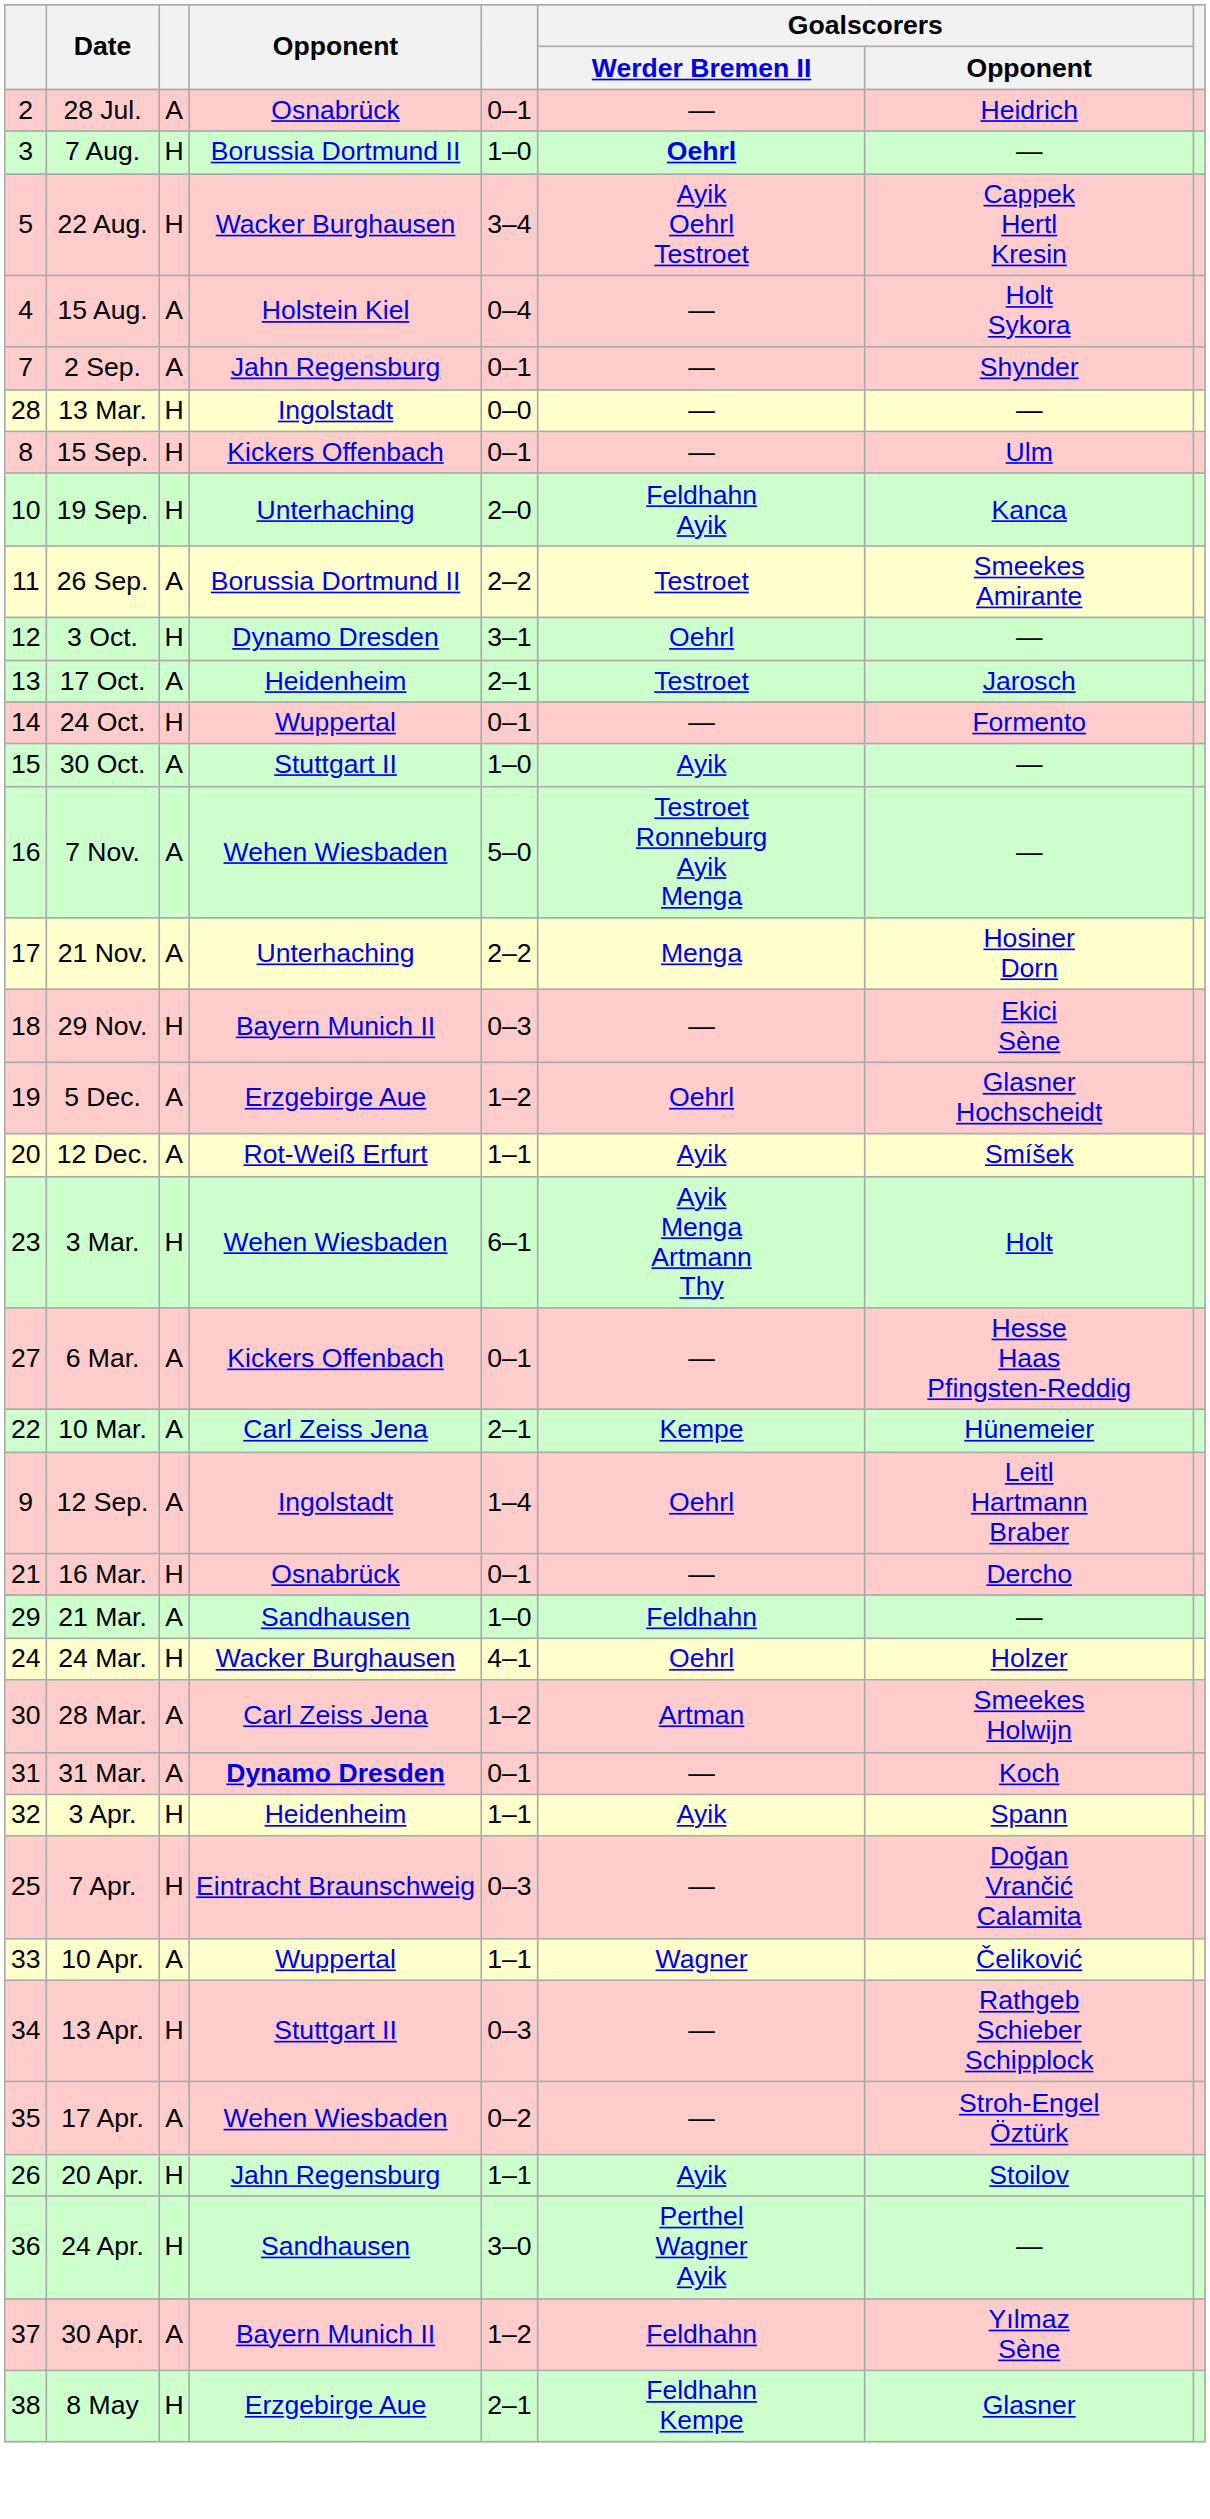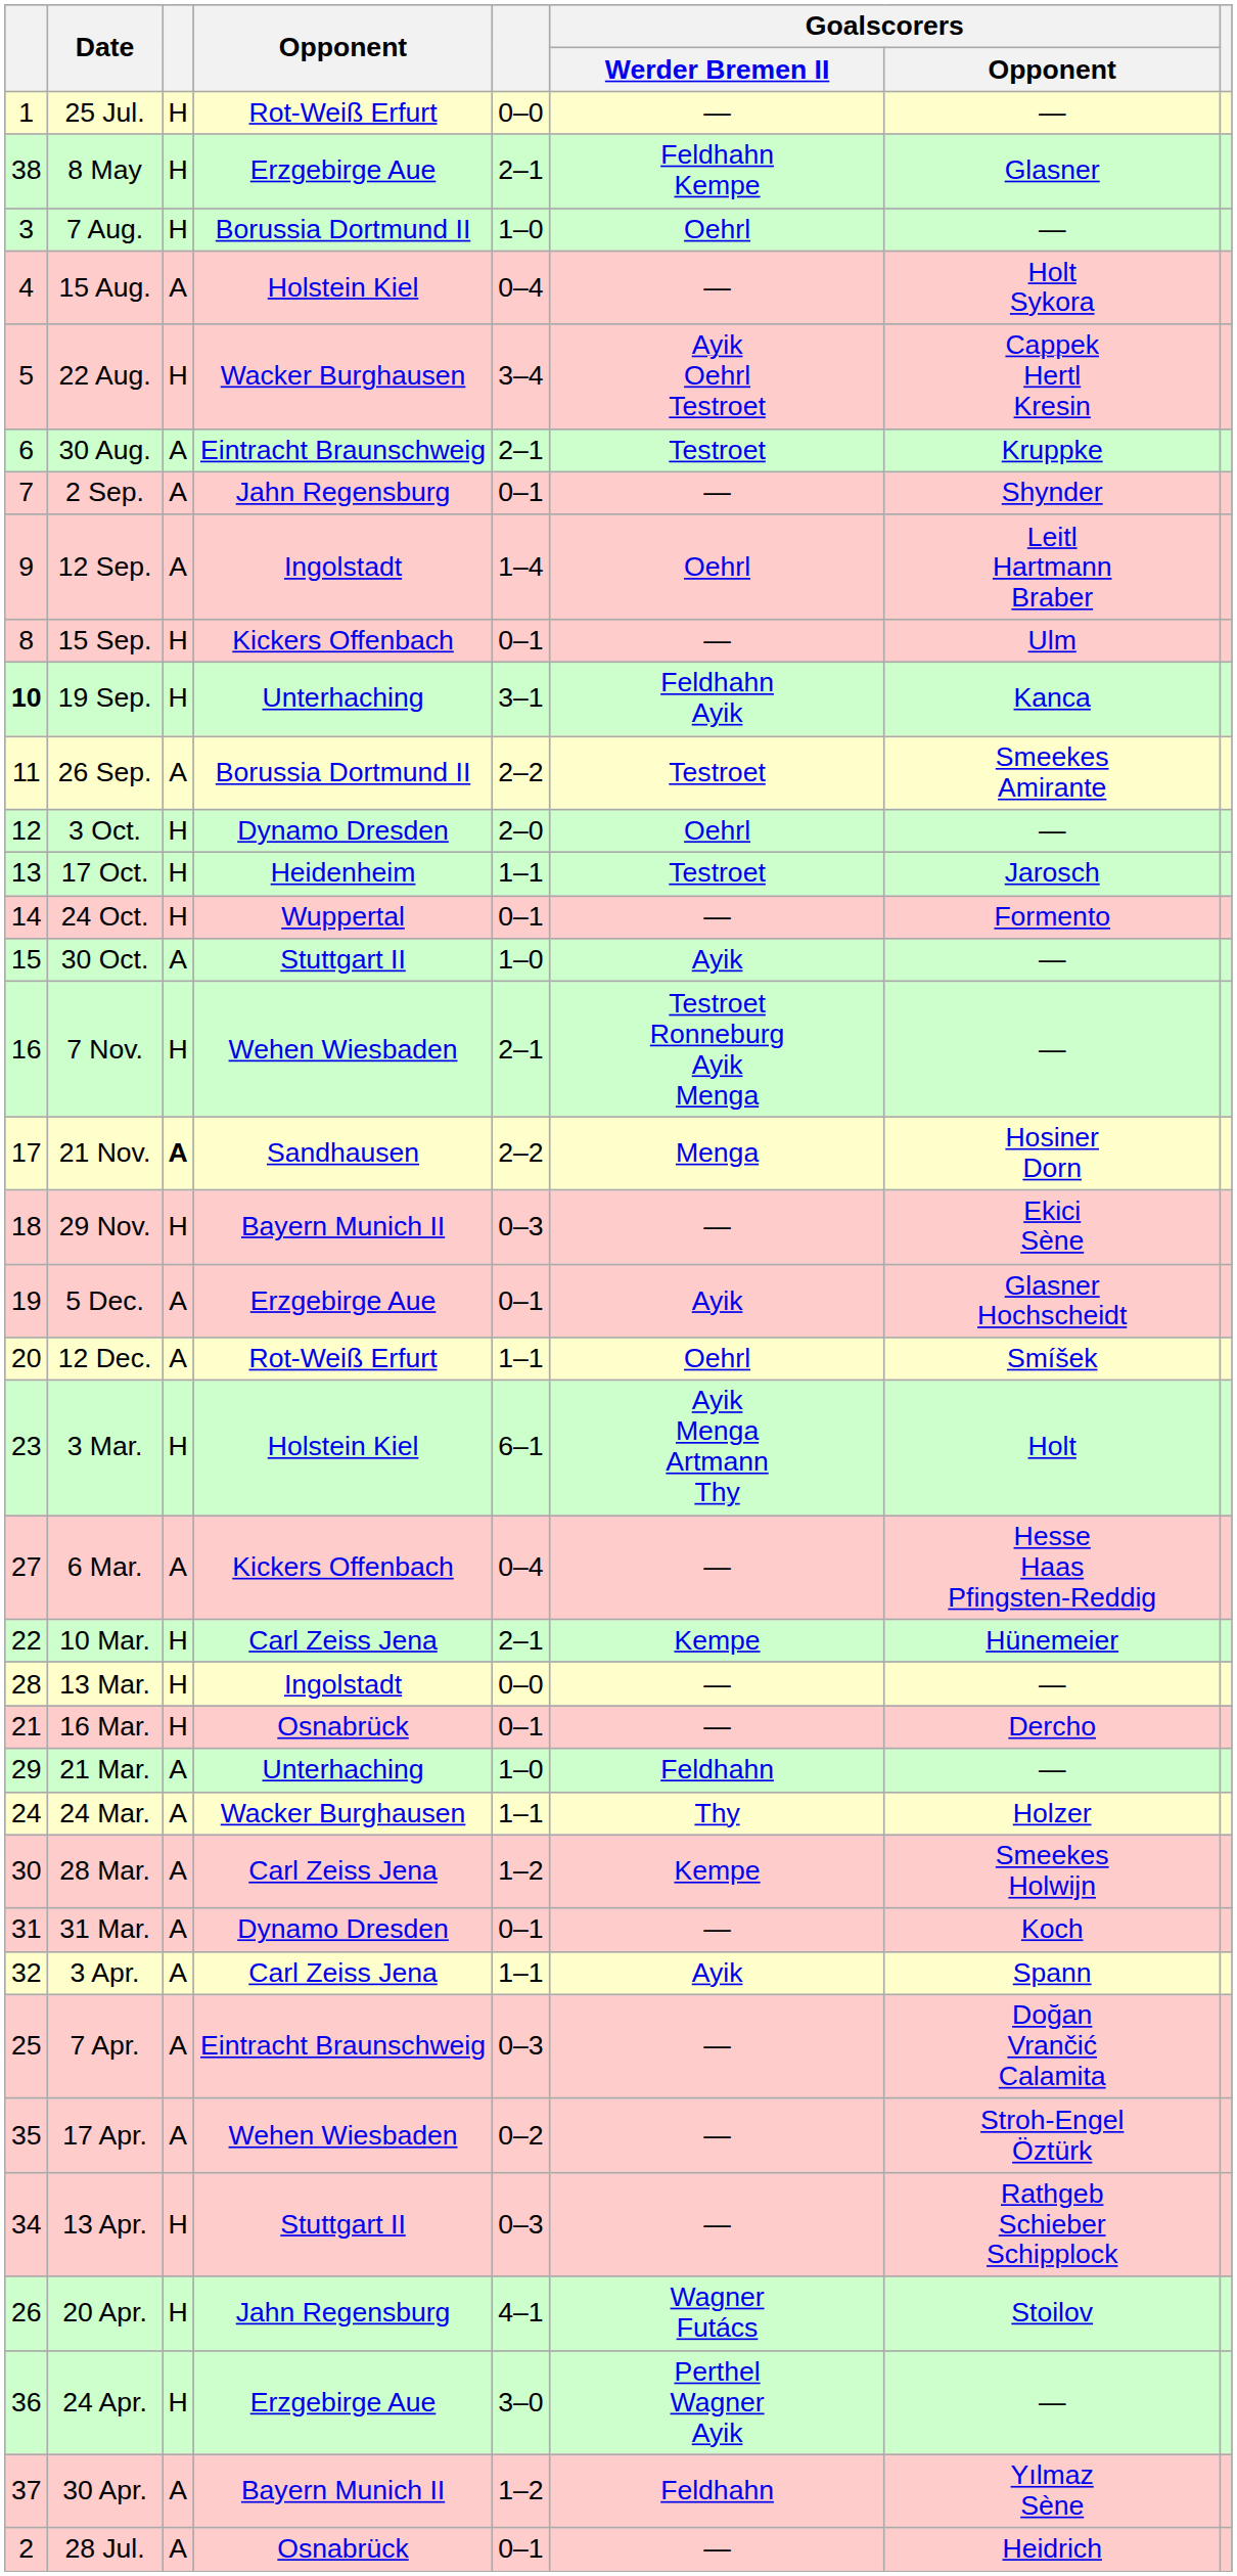+ row: 1 | 25 Jul. | H | Rot-Weiß Erfurt | 0–0 | — | —
rows swapped: 28 Jul. <-> 8 May
7 Aug. | Goalscorers / Werder Bremen II: bold -> normal
rows swapped: 15 Aug. <-> 22 Aug.
+ row: 6 | 30 Aug. | A | Eintracht Braunschweig | 2–1 | Testroet | Kruppke
rows swapped: 12 Sep. <-> 13 Mar.
19 Sep. | column 1: normal -> bold
19 Sep. | column 5: 2–0 -> 3–1
3 Oct. | column 5: 3–1 -> 2–0
17 Oct. | column 3: A -> H
17 Oct. | column 5: 2–1 -> 1–1
7 Nov. | column 3: A -> H
7 Nov. | column 5: 5–0 -> 2–1
21 Nov. | column 3: normal -> bold
21 Nov. | Opponent: Unterhaching -> Sandhausen
5 Dec. | column 5: 1–2 -> 0–1
5 Dec. | Goalscorers / Werder Bremen II: Oehrl -> Ayik
12 Dec. | Goalscorers / Werder Bremen II: Ayik -> Oehrl
3 Mar. | Opponent: Wehen Wiesbaden -> Holstein Kiel
6 Mar. | column 5: 0–1 -> 0–4
10 Mar. | column 3: A -> H
21 Mar. | Opponent: Sandhausen -> Unterhaching
24 Mar. | column 3: H -> A
24 Mar. | column 5: 4–1 -> 1–1
24 Mar. | Goalscorers / Werder Bremen II: Oehrl -> Thy
28 Mar. | Goalscorers / Werder Bremen II: Artman -> Kempe
31 Mar. | Opponent: bold -> normal
3 Apr. | column 3: H -> A
3 Apr. | Opponent: Heidenheim -> Carl Zeiss Jena
7 Apr. | column 3: H -> A
- row: 33 | 10 Apr. | A | Wuppertal | 1–1 | Wagner | Čeliković
rows swapped: 13 Apr. <-> 17 Apr.
20 Apr. | column 5: 1–1 -> 4–1
20 Apr. | Goalscorers / Werder Bremen II: Ayik -> Wagner Futács
24 Apr. | Opponent: Sandhausen -> Erzgebirge Aue
